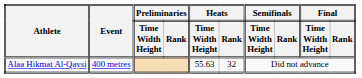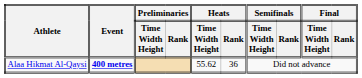Alaa Hikmat Al-Qaysi | Event: normal -> bold
Alaa Hikmat Al-Qaysi | Heats / Time Width Height: 55.63 -> 55.62
Alaa Hikmat Al-Qaysi | Heats / Rank: 32 -> 36
